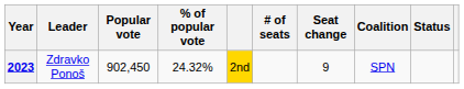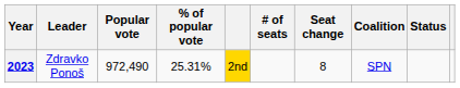2023 | Popular vote: 902,450 -> 972,490
2023 | % of popular vote: 24.32% -> 25.31%
2023 | Seat change: 9 -> 8
